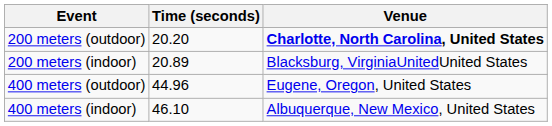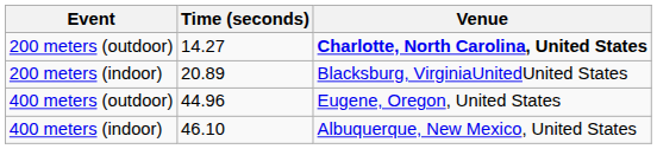200 meters (outdoor) | Time (seconds): 20.20 -> 14.27
